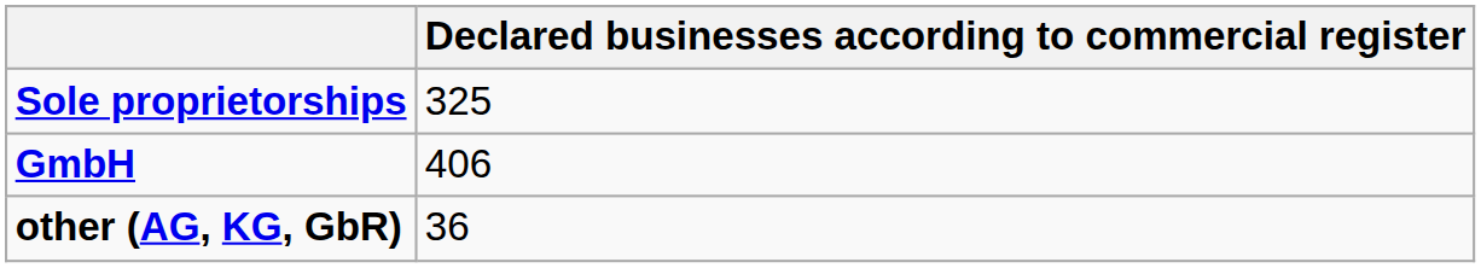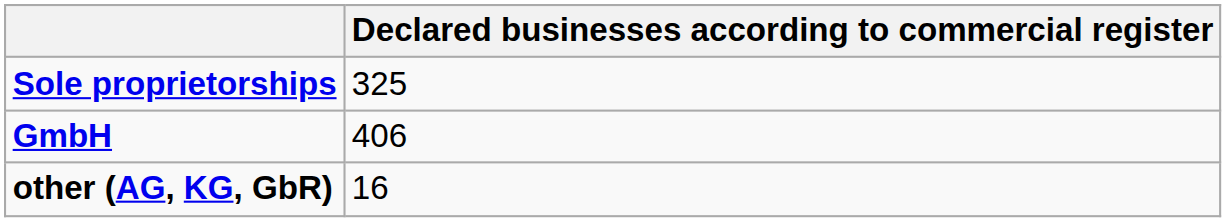other (AG, KG, GbR) | Declared businesses according to commercial register: 36 -> 16
